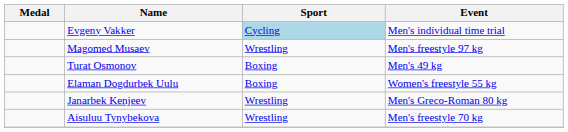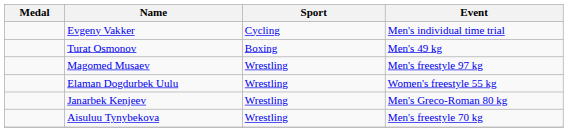Evgeny Vakker | Sport: lightblue background -> no background
rows swapped: Magomed Musaev <-> Turat Osmonov
Elaman Dogdurbek Uulu | Sport: Boxing -> Wrestling
